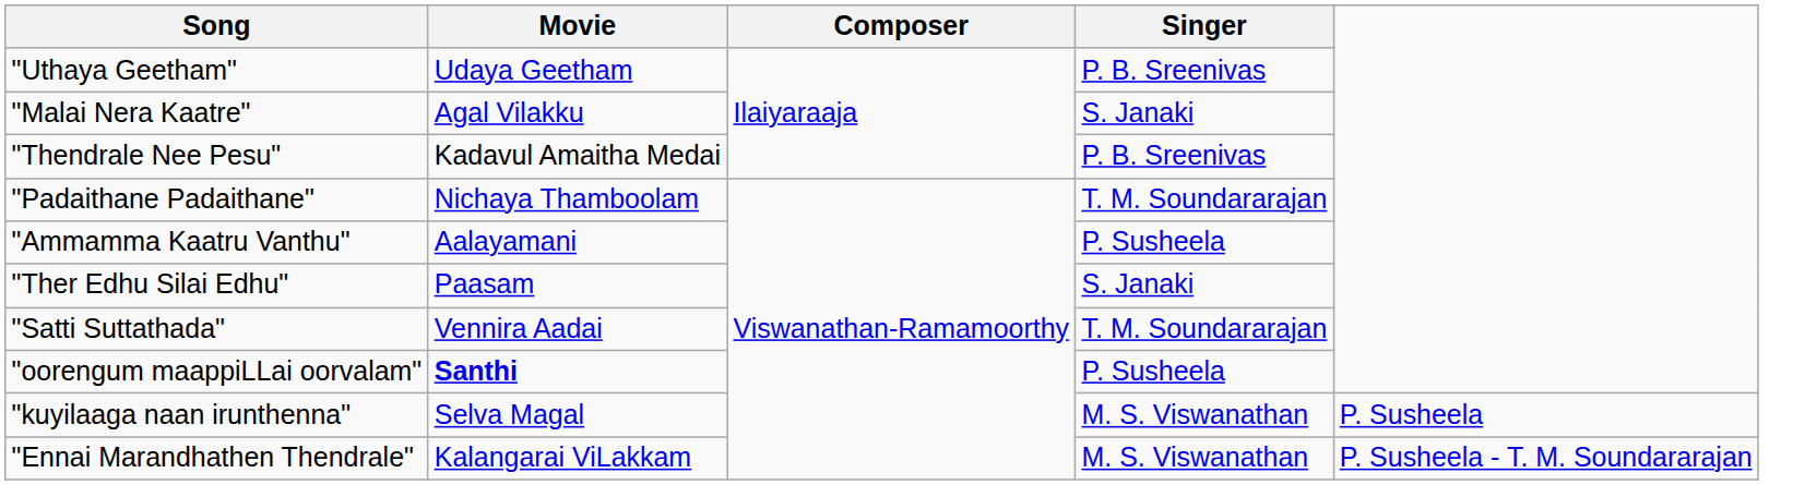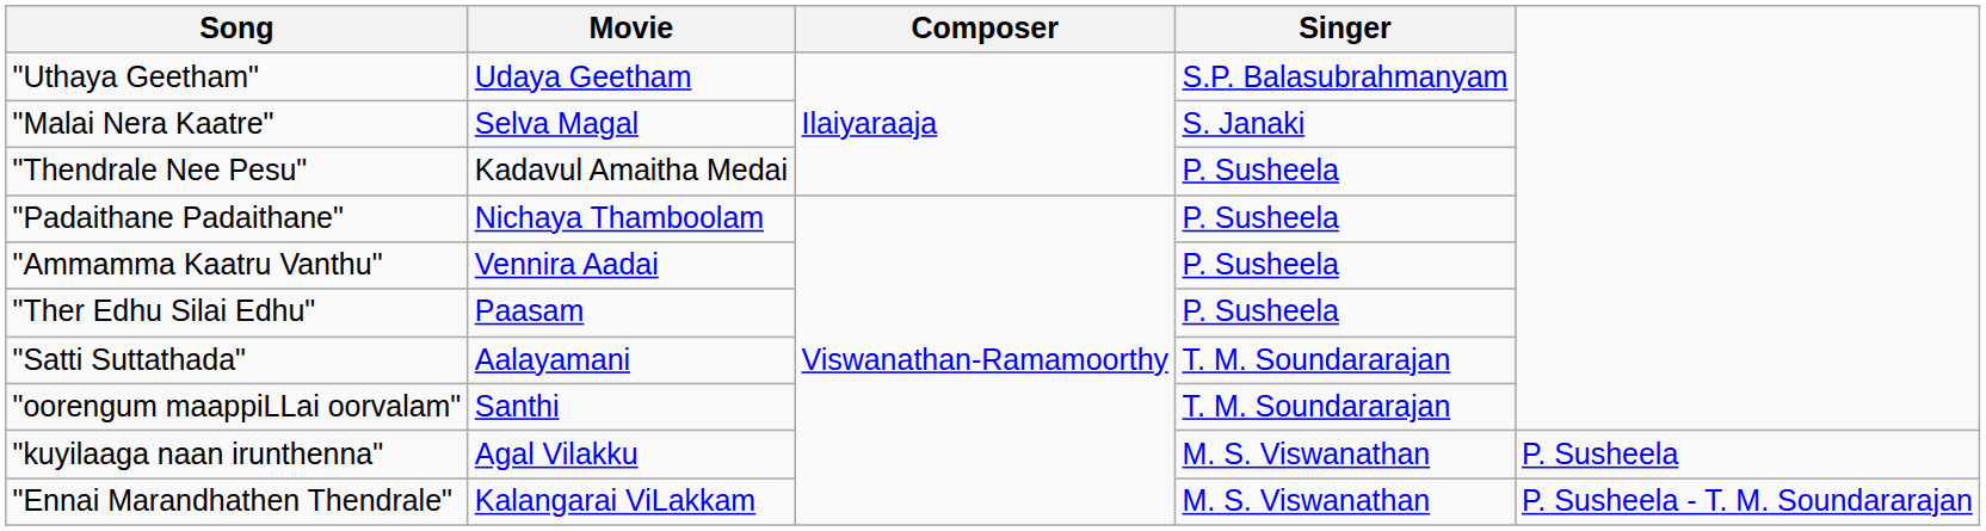"Uthaya Geetham" | Singer: P. B. Sreenivas -> S.P. Balasubrahmanyam
"Malai Nera Kaatre" | Movie: Agal Vilakku -> Selva Magal
"Thendrale Nee Pesu" | Singer: P. B. Sreenivas -> P. Susheela
"Padaithane Padaithane" | Singer: T. M. Soundararajan -> P. Susheela
"Ammamma Kaatru Vanthu" | Movie: Aalayamani -> Vennira Aadai
"Ther Edhu Silai Edhu" | Singer: S. Janaki -> P. Susheela
"Satti Suttathada" | Movie: Vennira Aadai -> Aalayamani
"oorengum maappiLLai oorvalam" | Movie: bold -> normal
"oorengum maappiLLai oorvalam" | Singer: P. Susheela -> T. M. Soundararajan
"kuyilaaga naan irunthenna" | Movie: Selva Magal -> Agal Vilakku
